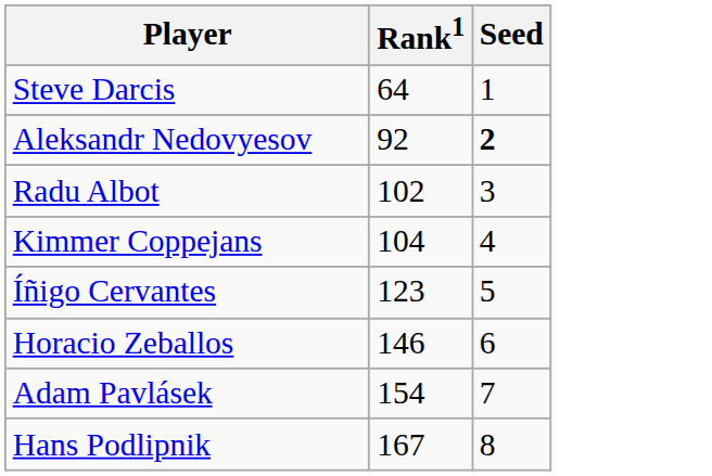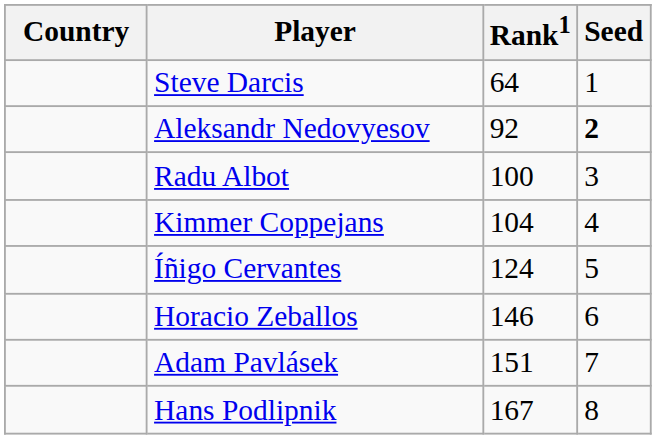+ column: Country
Radu Albot | Rank1: 102 -> 100
Íñigo Cervantes | Rank1: 123 -> 124
Adam Pavlásek | Rank1: 154 -> 151
